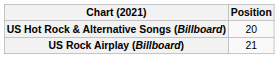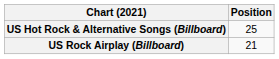US Hot Rock & Alternative Songs (Billboard) | Position: 20 -> 25
